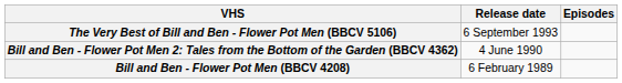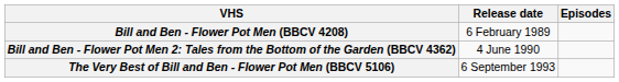rows swapped: Bill and Ben - Flower Pot Men (BBCV 4208) <-> The Very Best of Bill and Ben - Flower Pot Men (BBCV 5106)
